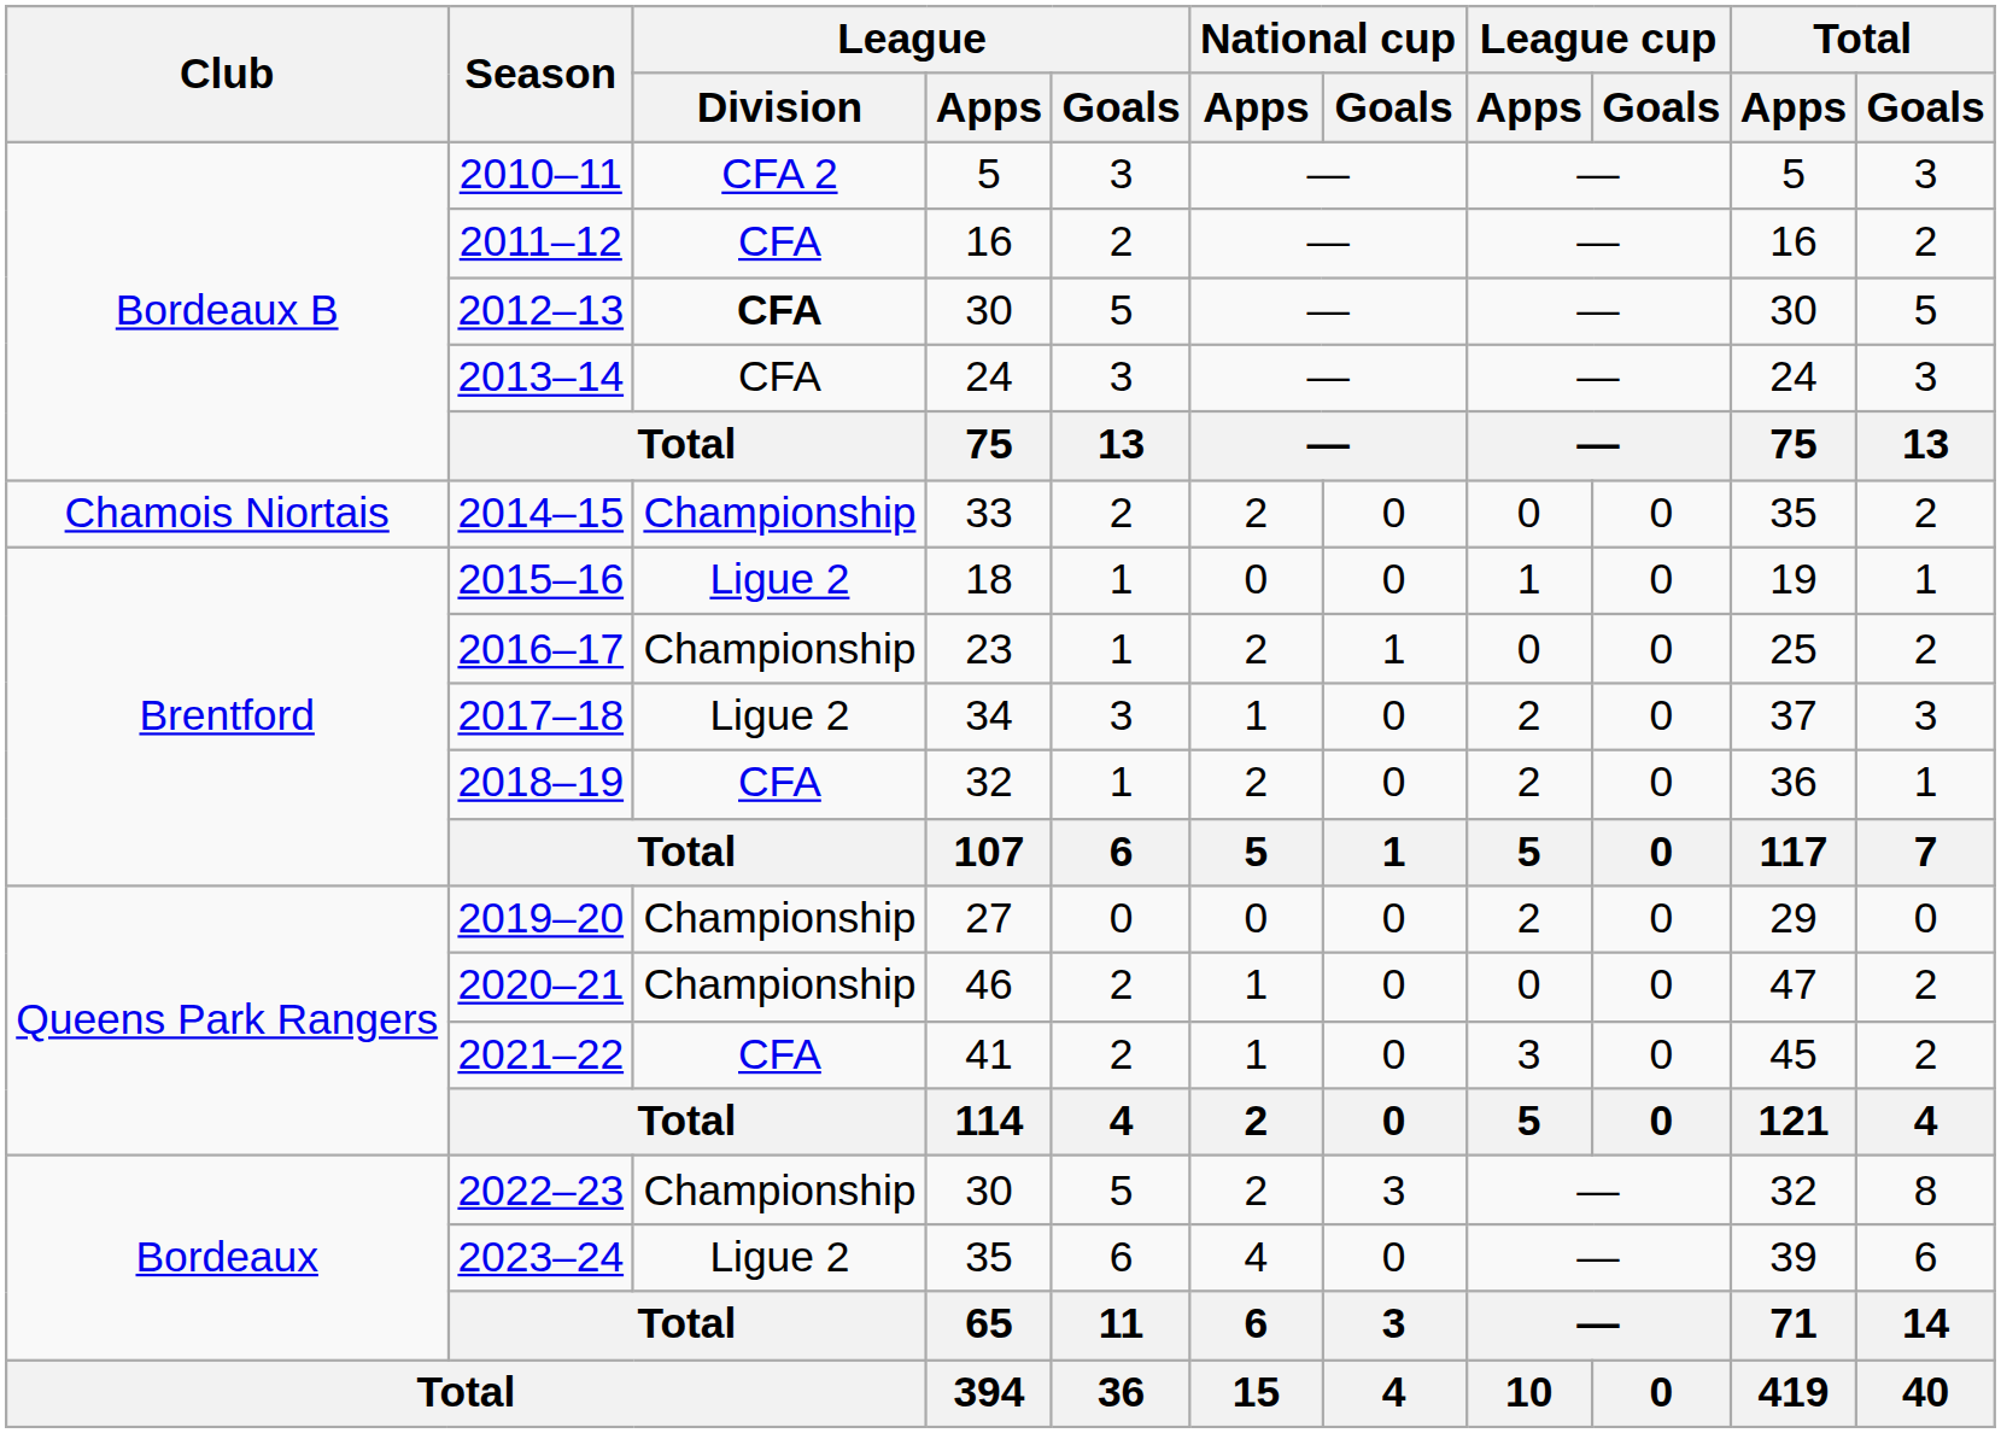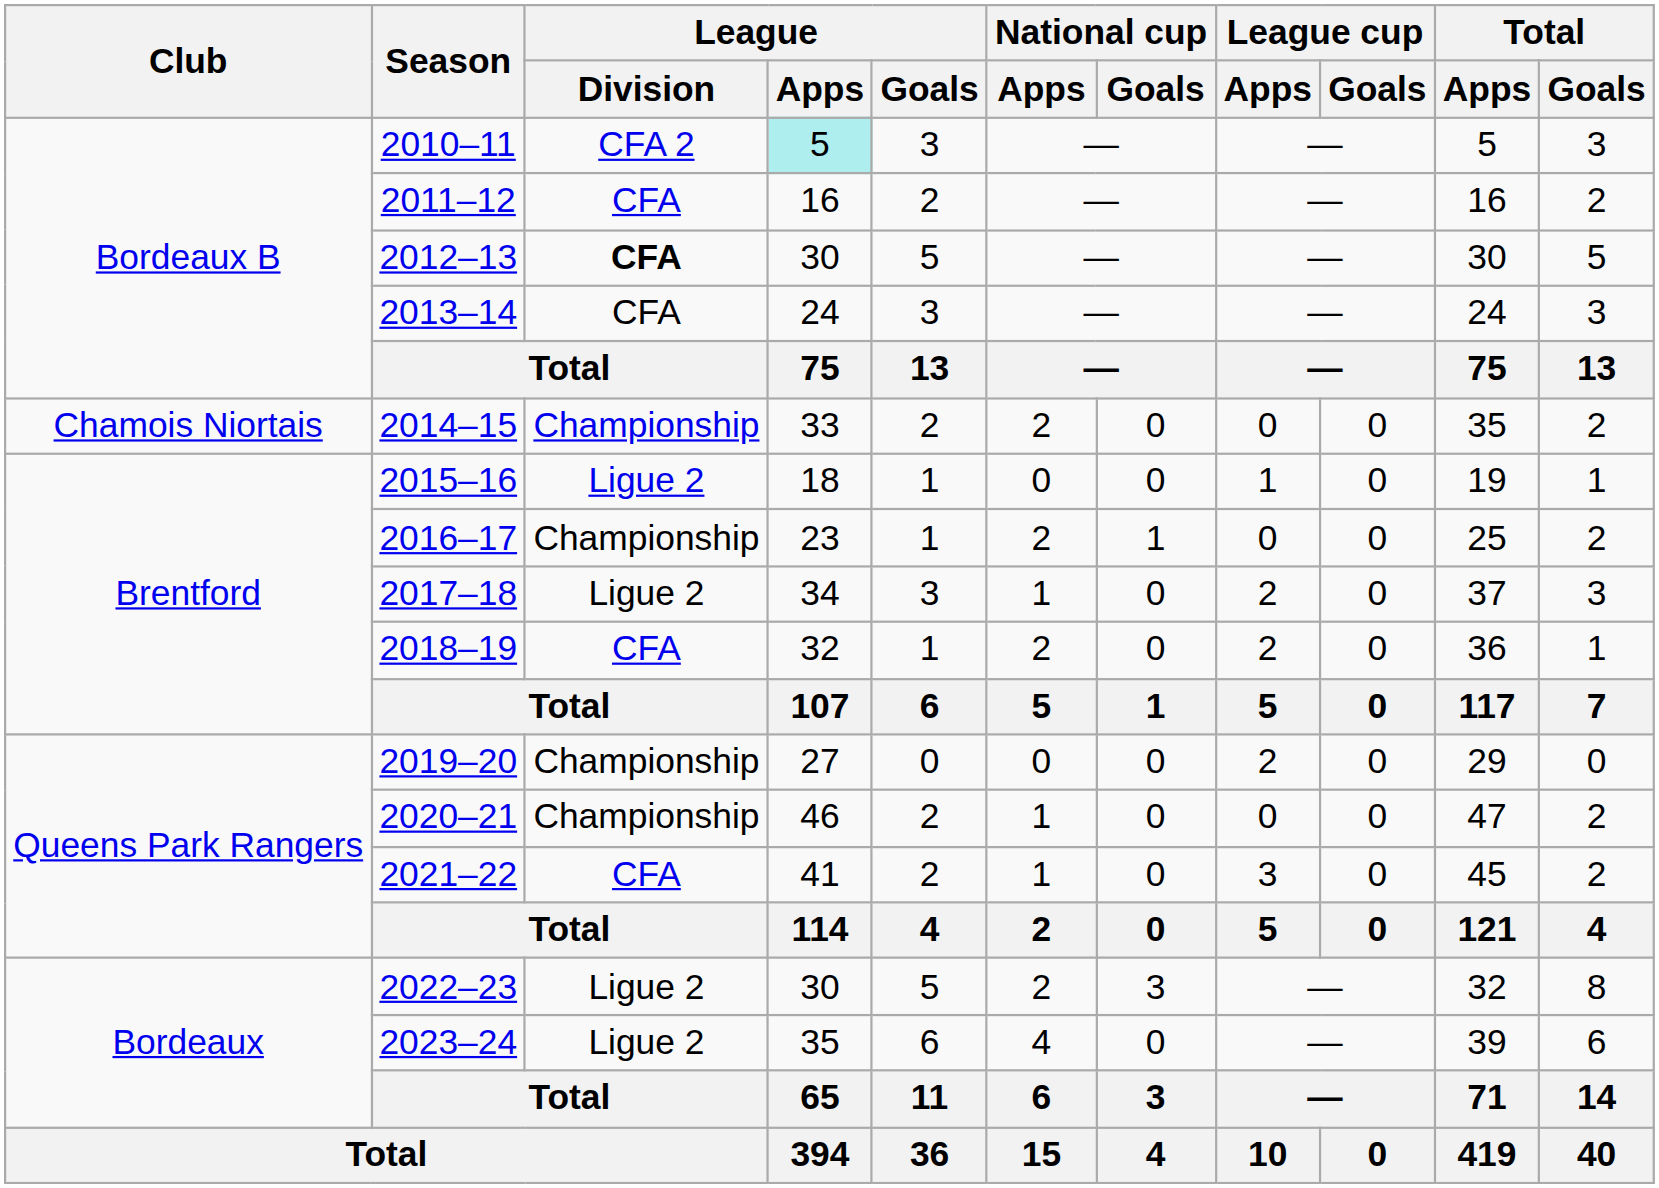2010–11 | League / Apps: no background -> paleturquoise background
2022–23 | League / Division: Championship -> Ligue 2
